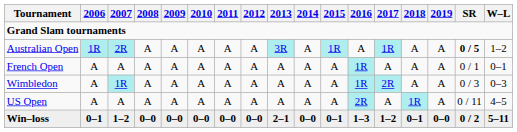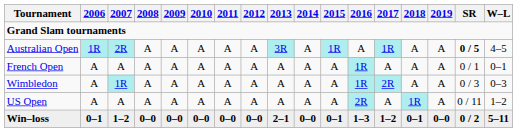Australian Open | W–L: 1–2 -> 4–5
US Open | W–L: 4–5 -> 1–2
